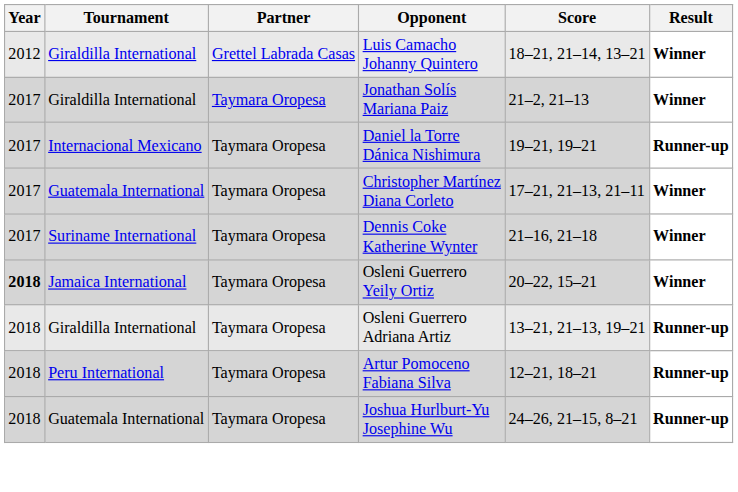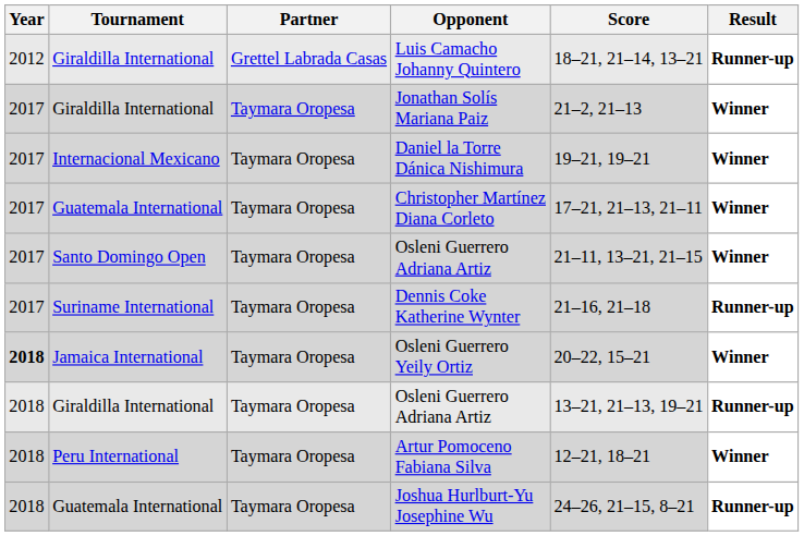Luis Camacho Johanny Quintero | Result: Winner -> Runner-up
Daniel la Torre Dánica Nishimura | Result: Runner-up -> Winner
+ row: 2017 | Santo Domingo Open | Taymara Oropesa | Osleni Guerrero Adriana Artiz | 21–11, 13–21, 21–15 | Winner
Dennis Coke Katherine Wynter | Result: Winner -> Runner-up
Artur Pomoceno Fabiana Silva | Result: Runner-up -> Winner
